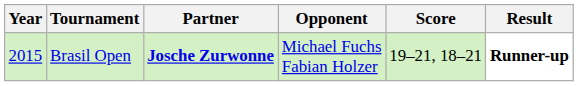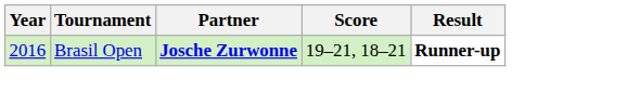- column: Opponent | Michael Fuchs Fabian Holzer
Brasil Open | Year: 2015 -> 2016
